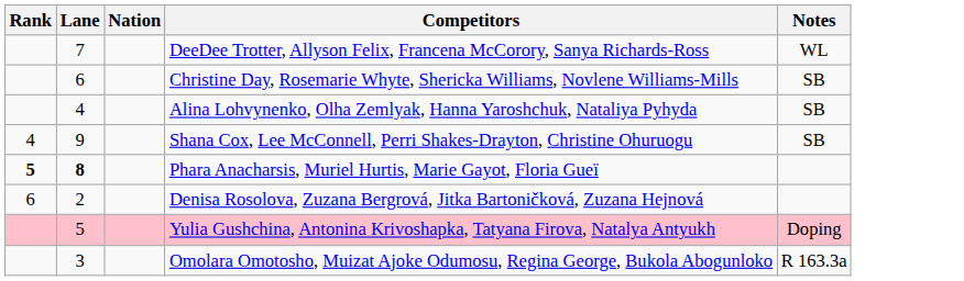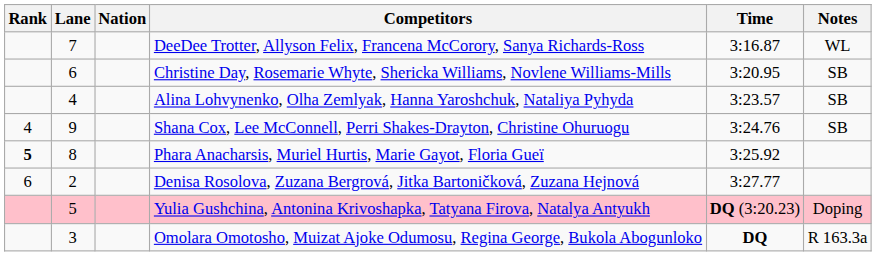+ column: Time | 3:16.87 | 3:20.95 | 3:23.57 | 3:24.76 | 3:25.92 | 3:27.77 | DQ (3:20.23) | DQ
Phara Anacharsis, Muriel Hurtis, Marie Gayot, Floria Gueï | Lane: bold -> normal
